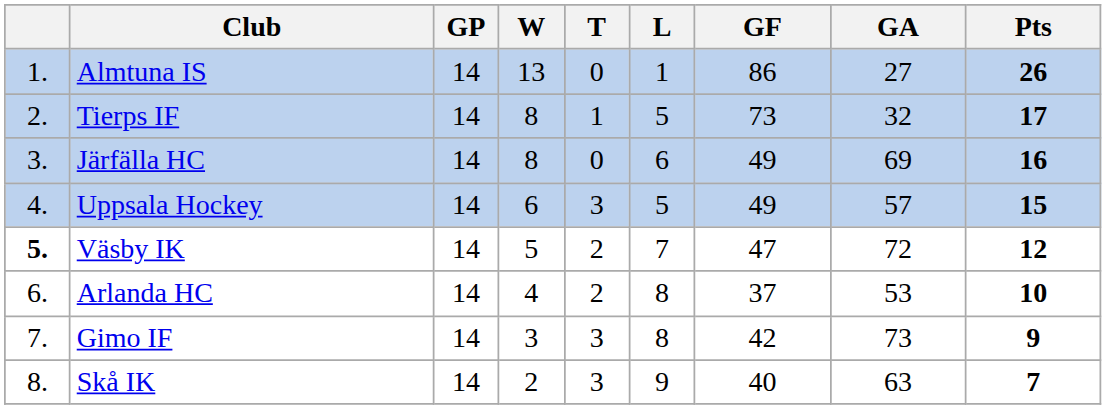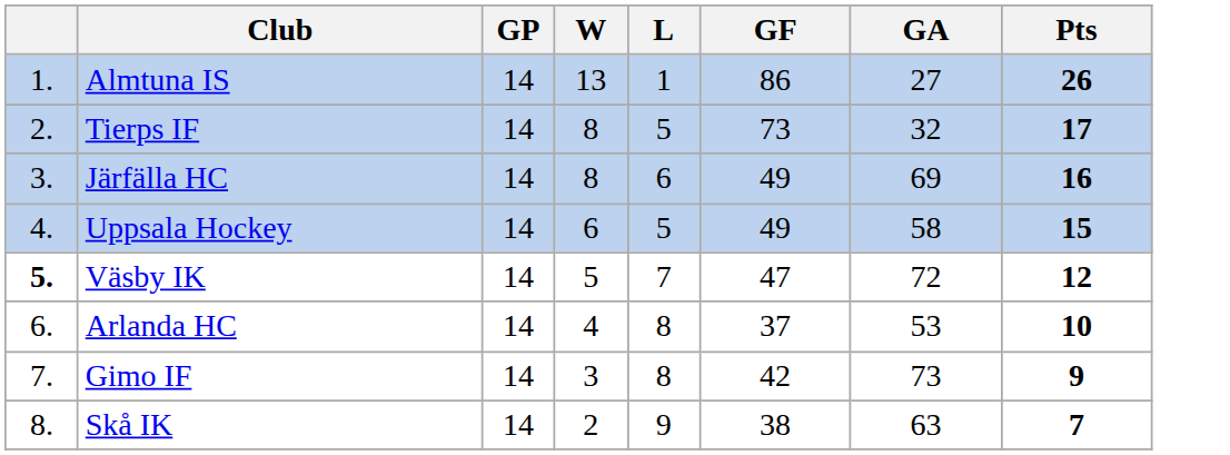- column: T | 0 | 1 | 0 | 3 | 2 | 2 | 3 | 3
Uppsala Hockey | GA: 57 -> 58
Skå IK | GF: 40 -> 38
